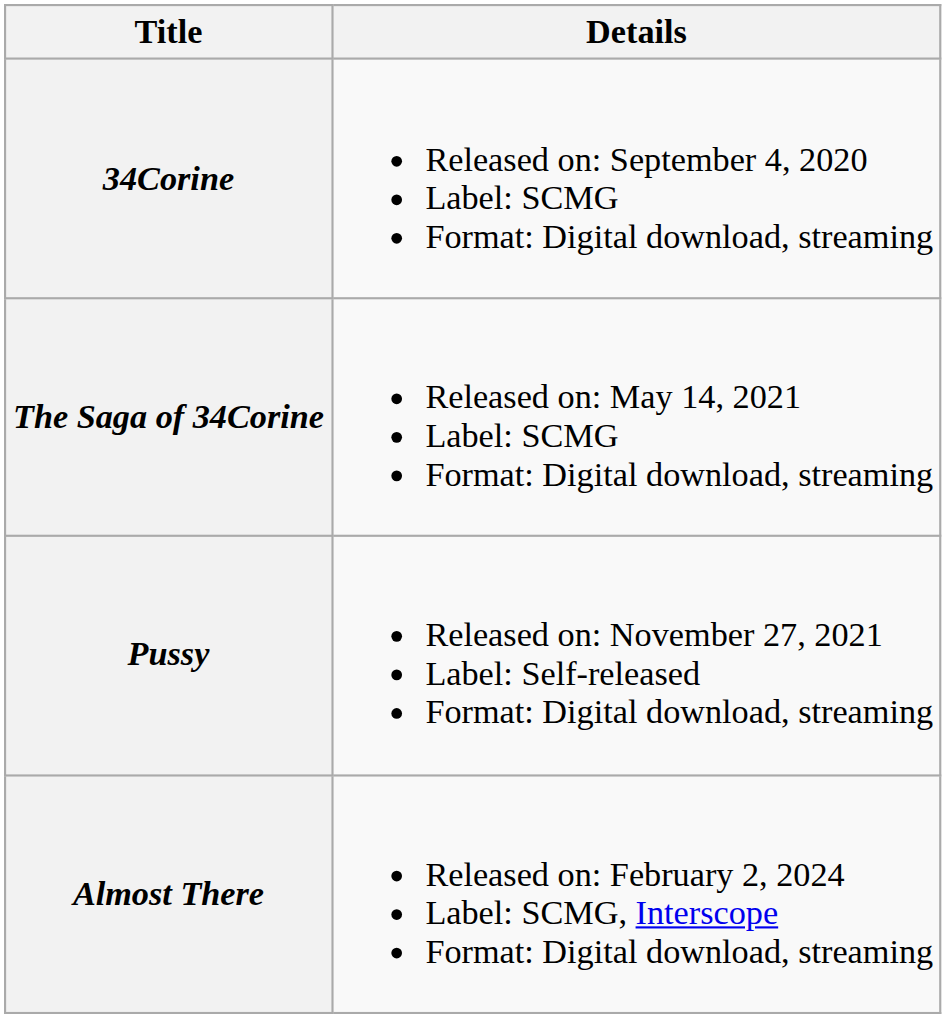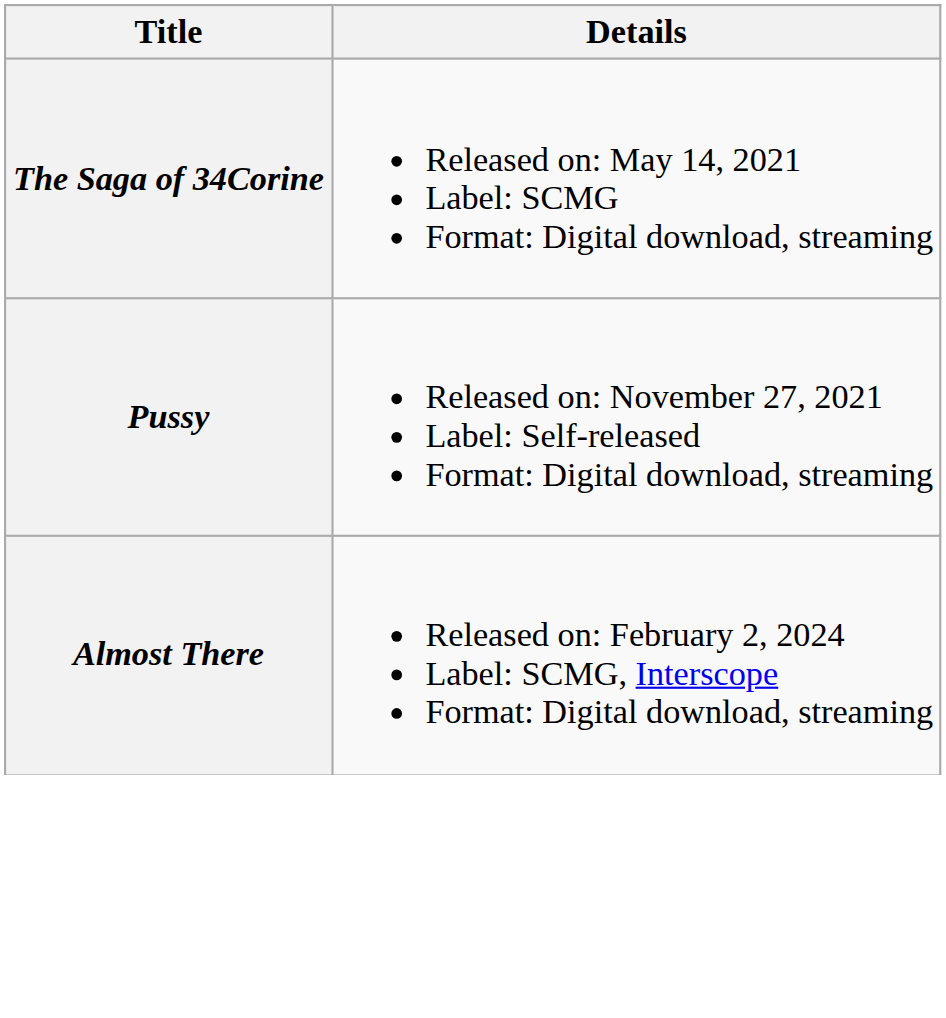- row: 34Corine | Released on: September 4, 2020 Label: SCMG Format: Digital download, streaming
